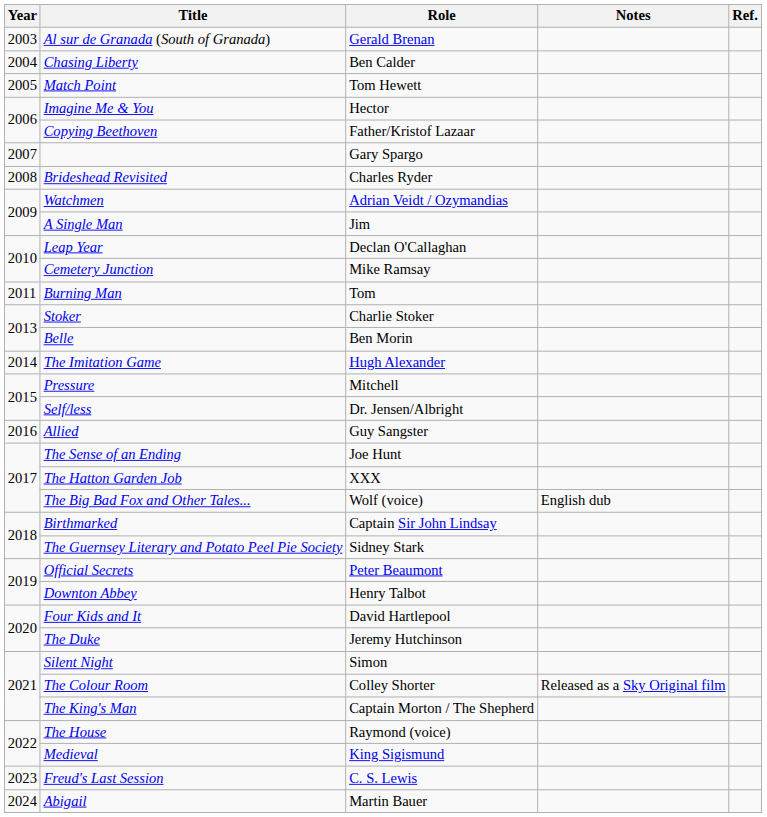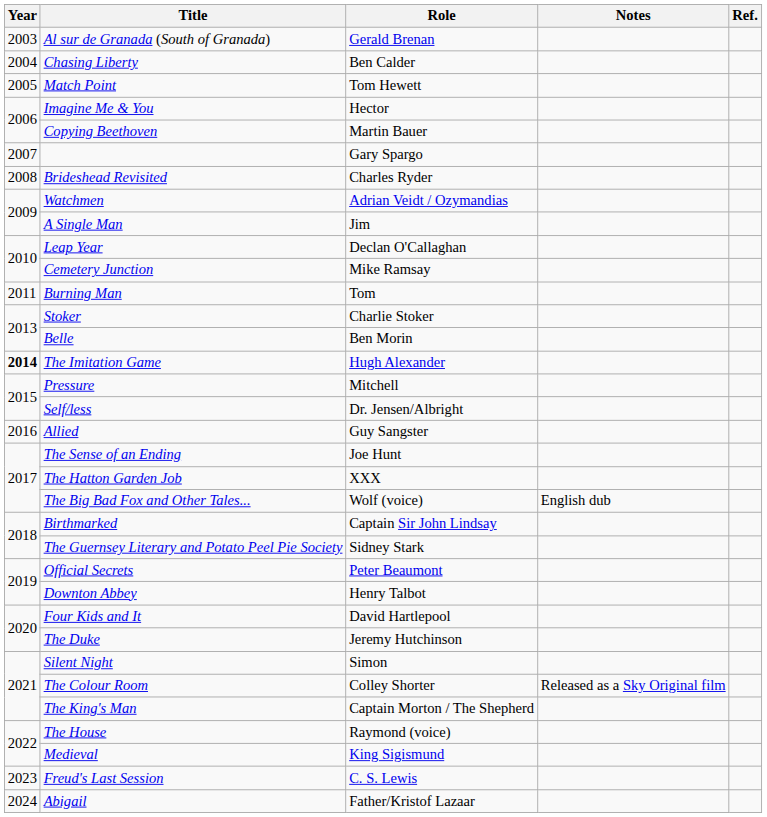Copying Beethoven | Role: Father/Kristof Lazaar -> Martin Bauer
The Imitation Game | Year: normal -> bold
Abigail | Role: Martin Bauer -> Father/Kristof Lazaar
